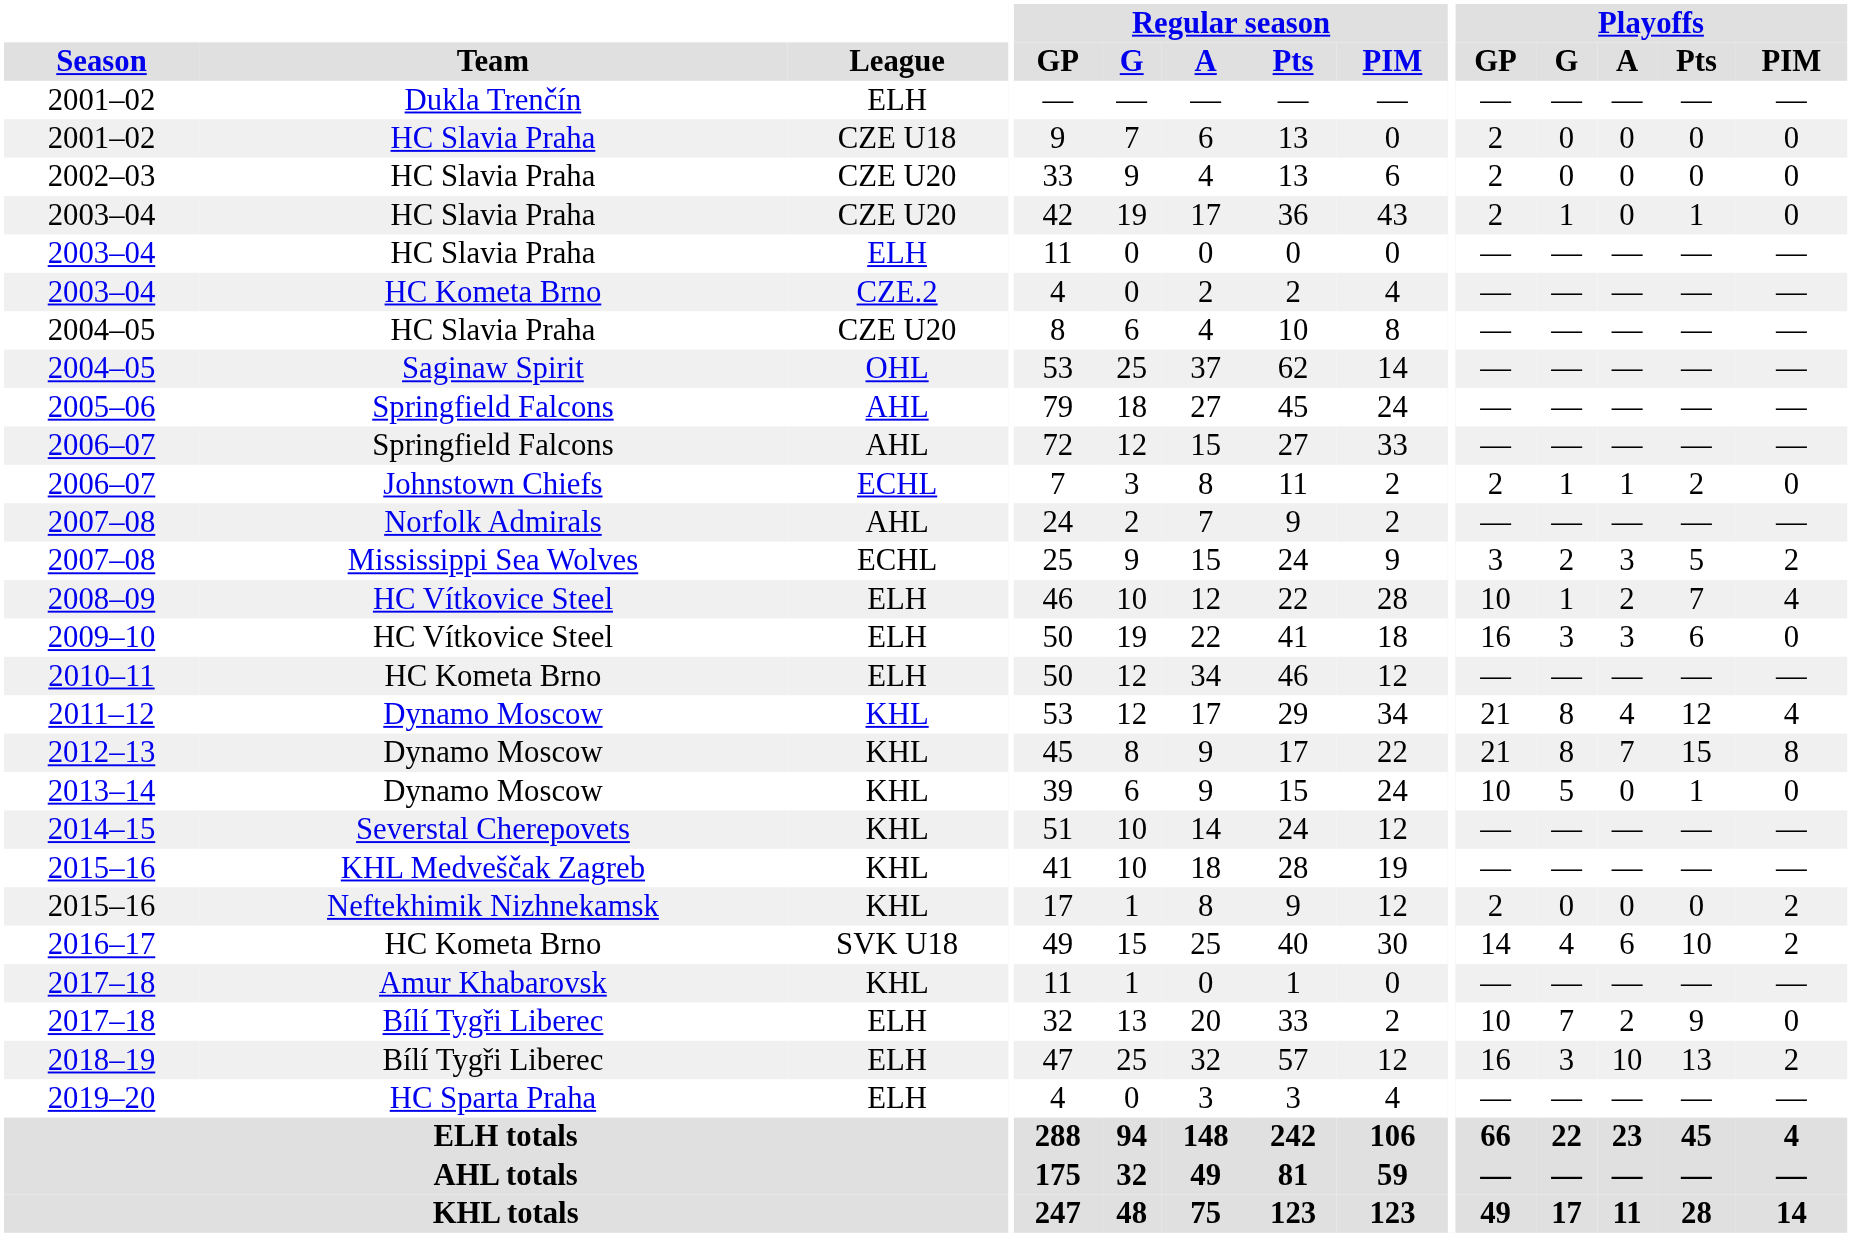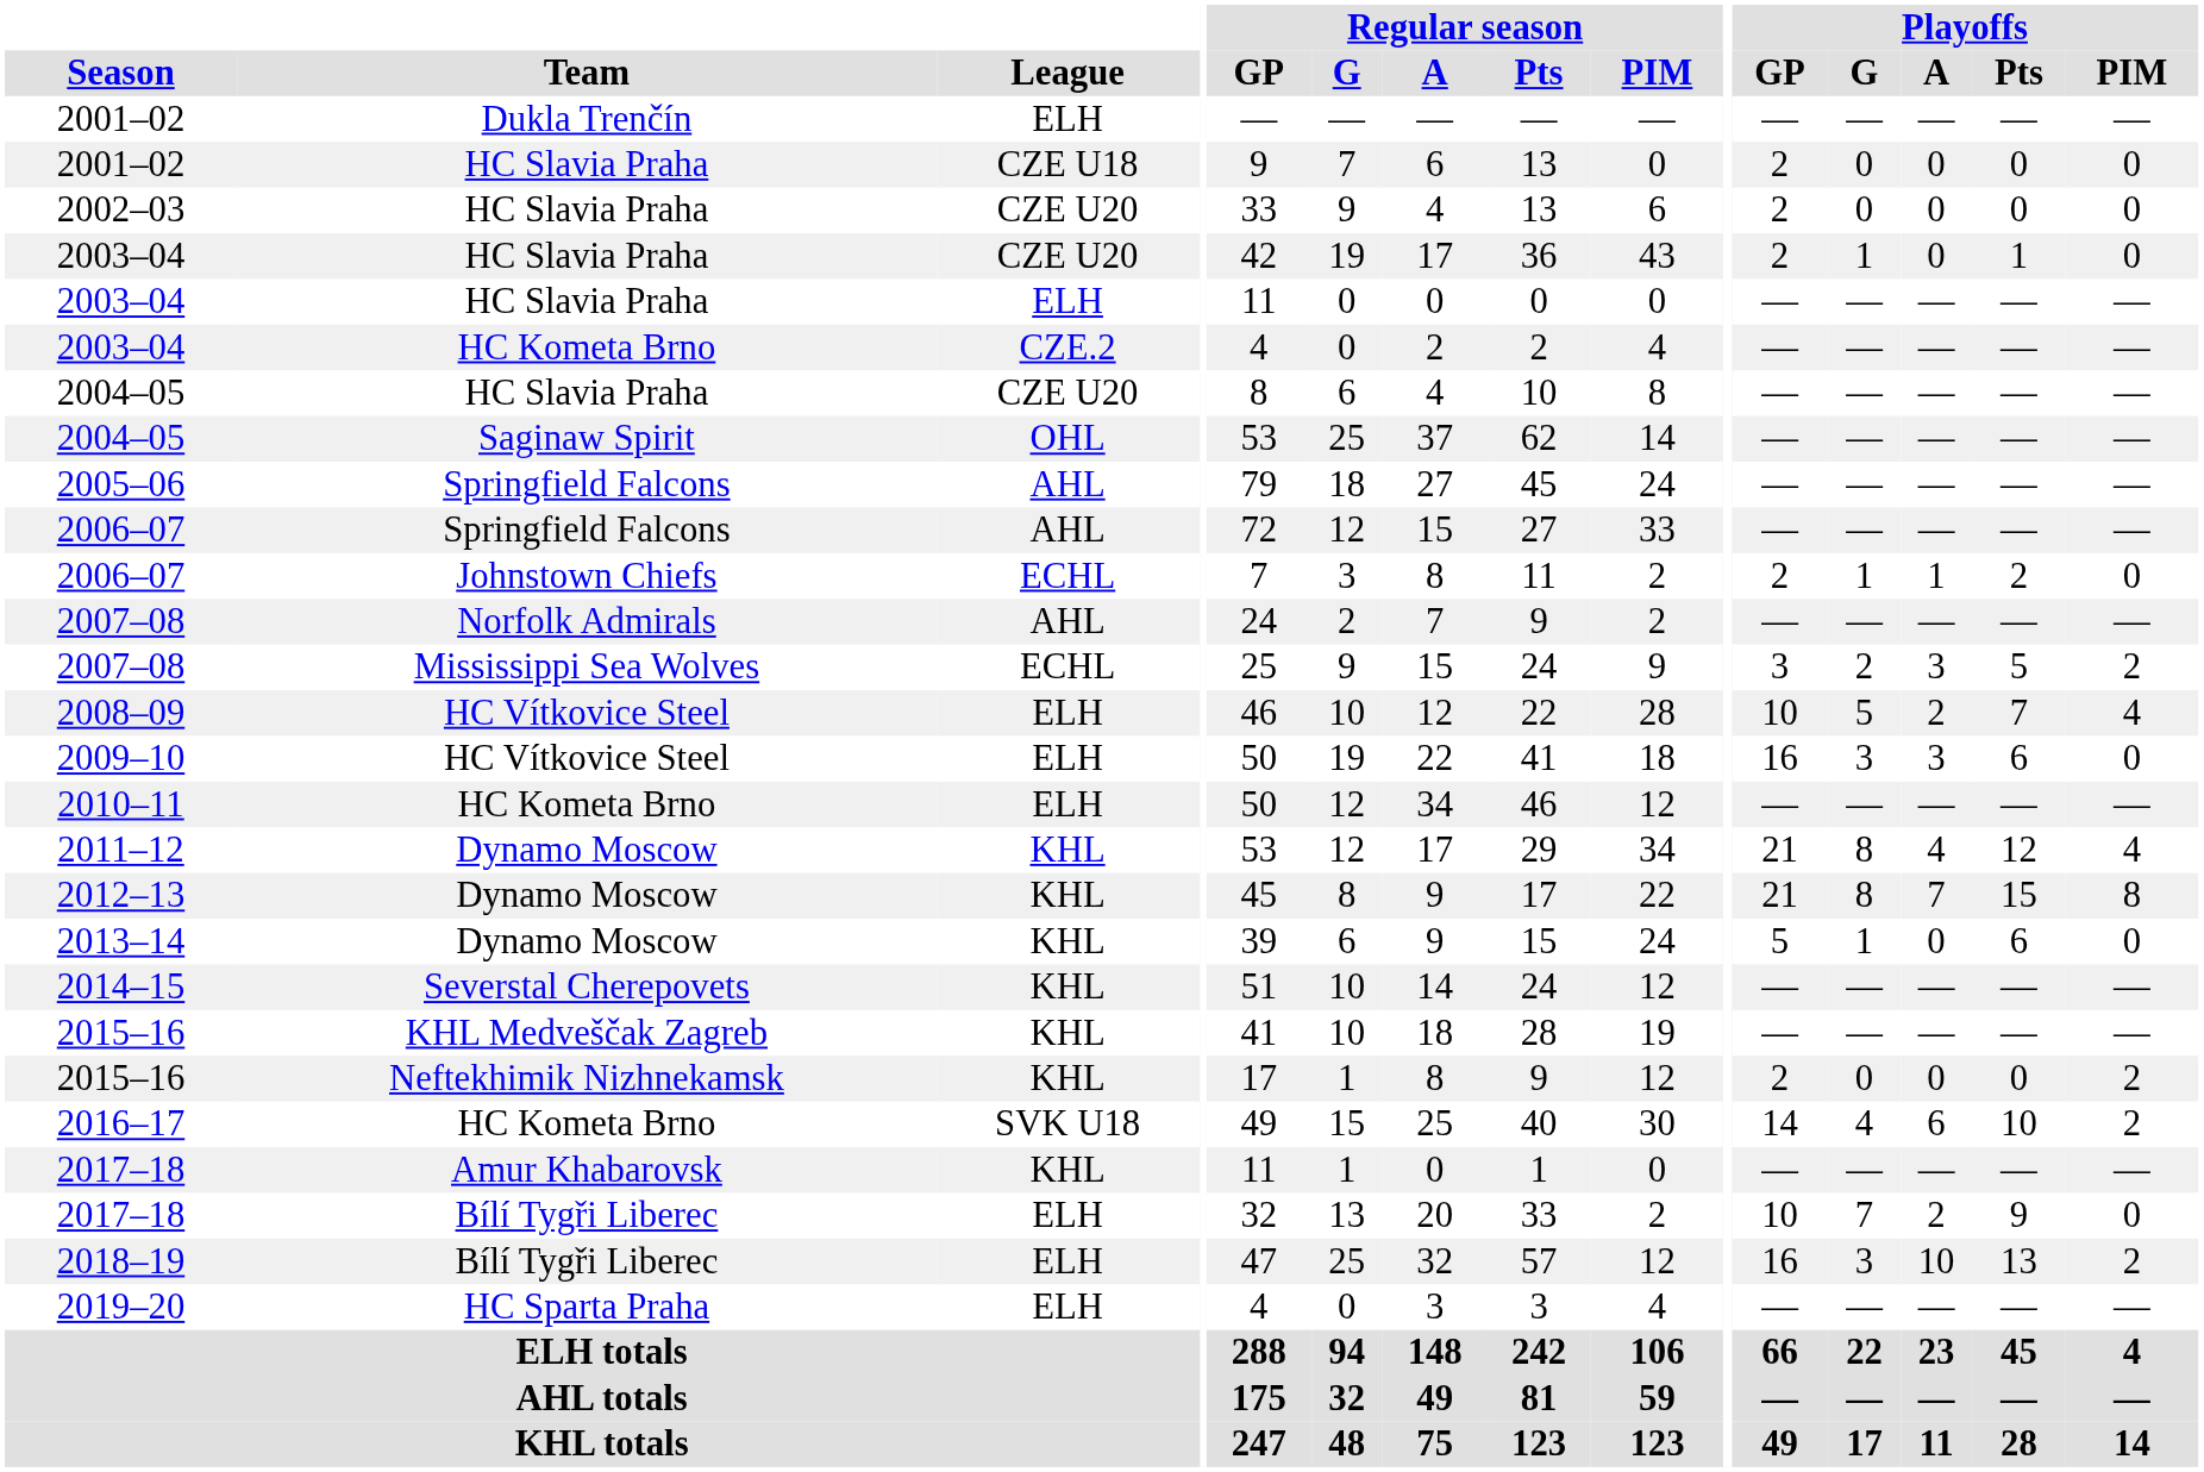2008–09 | Playoffs / G: 1 -> 5
2013–14 | Playoffs / GP: 10 -> 5
2013–14 | Playoffs / G: 5 -> 1
2013–14 | Playoffs / Pts: 1 -> 6
